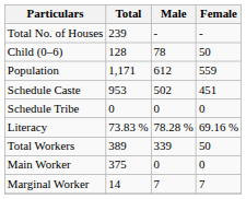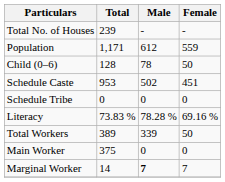rows swapped: Population <-> Child (0–6)
Marginal Worker | Male: normal -> bold
